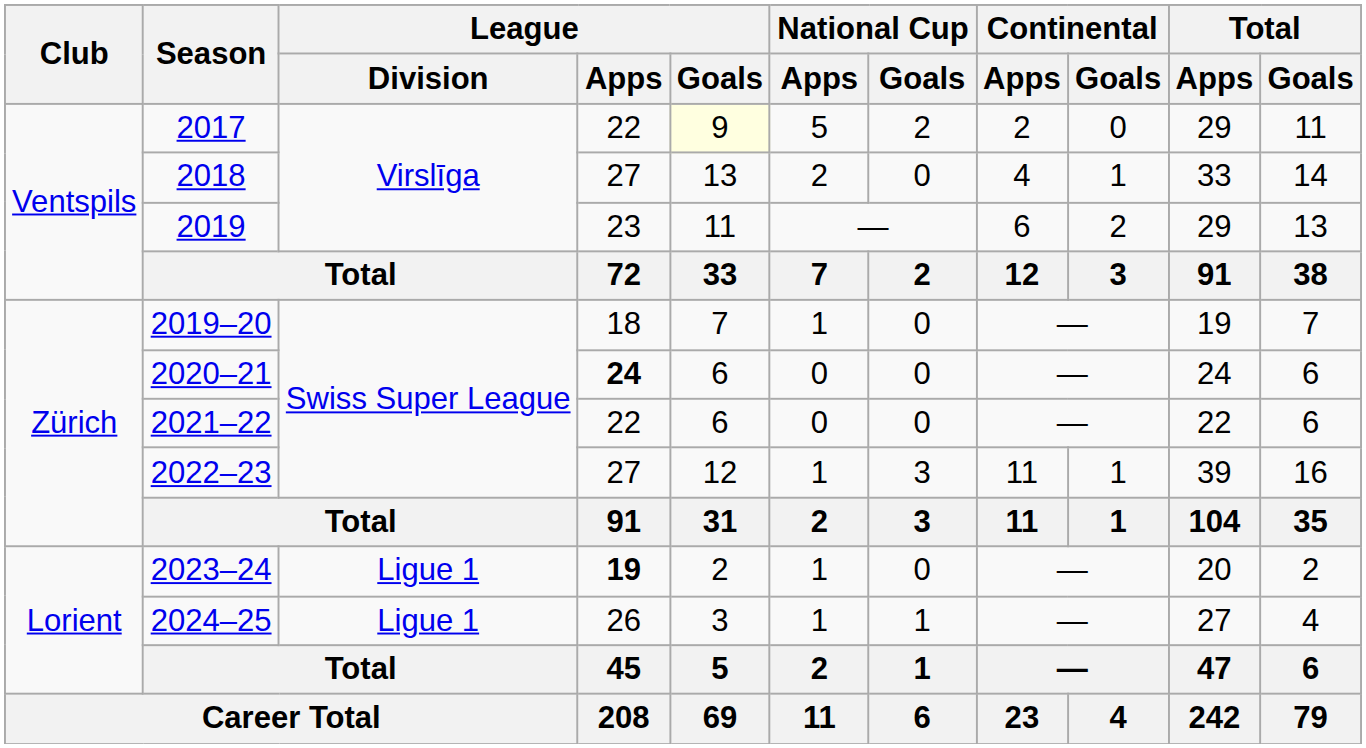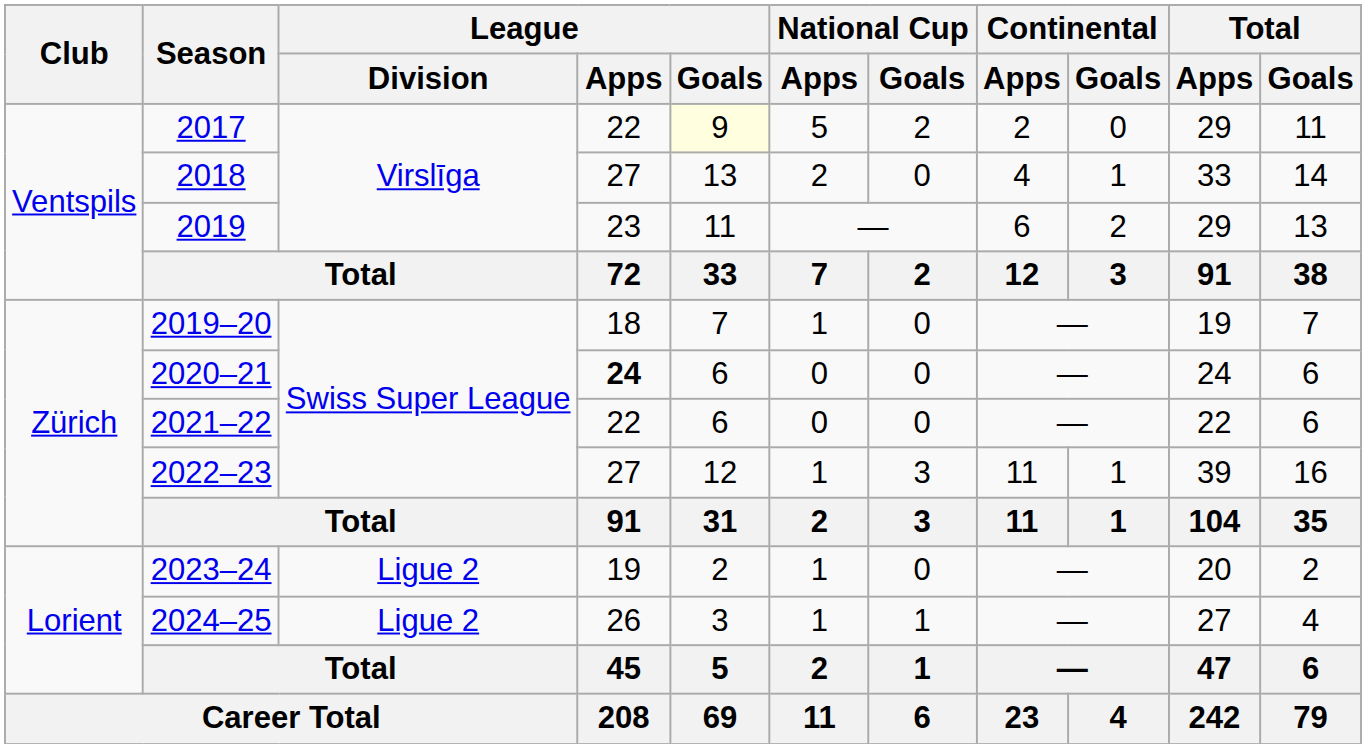2023–24 | League / Division: Ligue 1 -> Ligue 2
2023–24 | League / Apps: bold -> normal
2024–25 | League / Division: Ligue 1 -> Ligue 2
